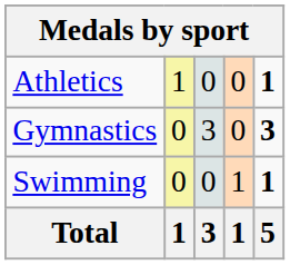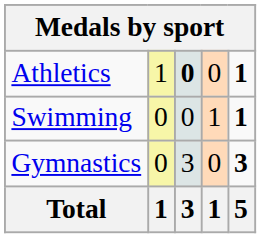Athletics | column 3: normal -> bold
rows swapped: Gymnastics <-> Swimming
